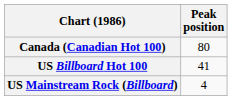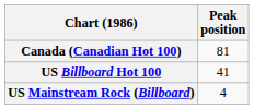Canada (Canadian Hot 100) | Peak position: 80 -> 81
